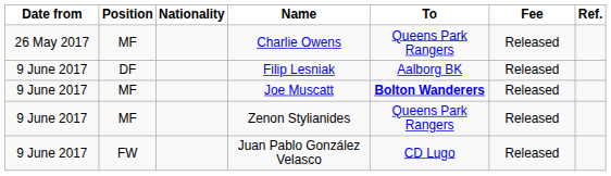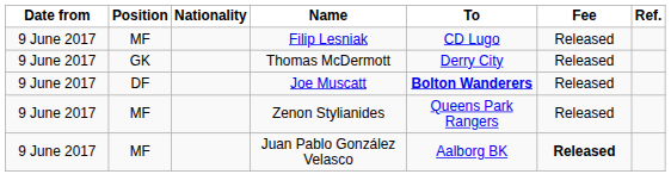- row: 26 May 2017 | MF | Charlie Owens | Queens Park Rangers | Released
Filip Lesniak | Position: DF -> MF
Filip Lesniak | To: Aalborg BK -> CD Lugo
+ row: 9 June 2017 | GK | Thomas McDermott | Derry City | Released
Joe Muscatt | Position: MF -> DF
Juan Pablo González Velasco | Position: FW -> MF
Juan Pablo González Velasco | To: CD Lugo -> Aalborg BK
Juan Pablo González Velasco | Fee: normal -> bold
